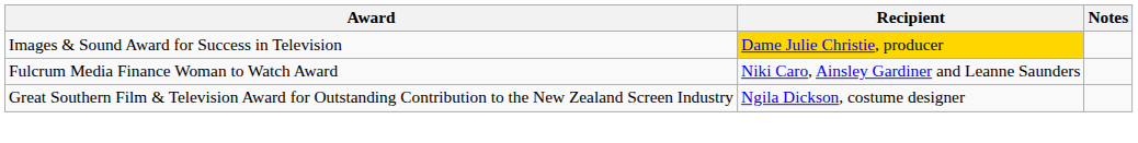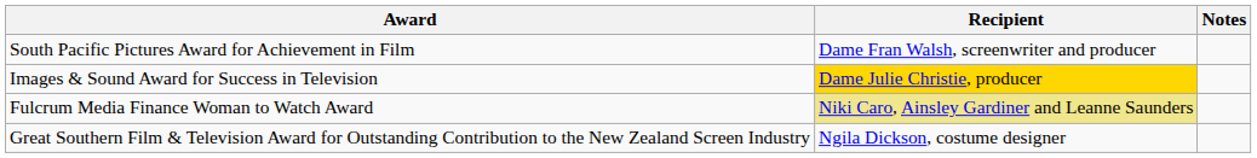+ row: South Pacific Pictures Award for Achievement in Film | Dame Fran Walsh, screenwriter and producer
Fulcrum Media Finance Woman to Watch Award | Recipient: no background -> khaki background
